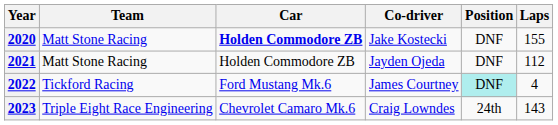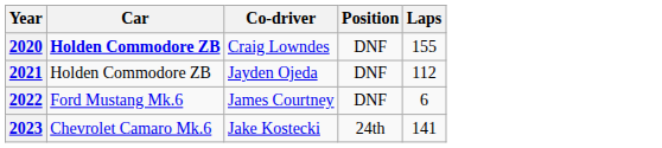- column: Team | Matt Stone Racing | Matt Stone Racing | Tickford Racing | Triple Eight Race Engineering
2020 | Co-driver: Jake Kostecki -> Craig Lowndes
2022 | Position: paleturquoise background -> no background
2022 | Laps: 4 -> 6
2023 | Co-driver: Craig Lowndes -> Jake Kostecki
2023 | Laps: 143 -> 141
